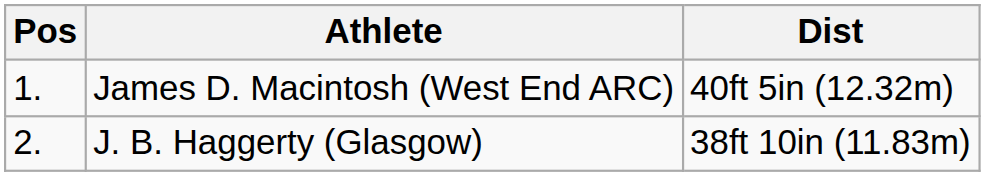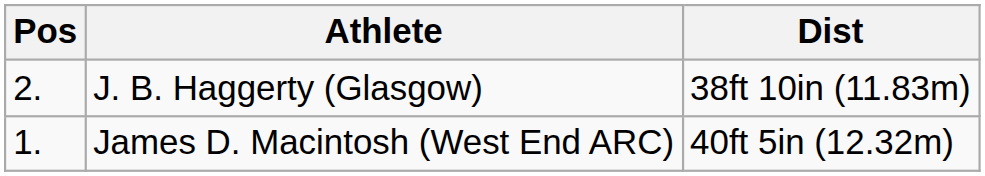rows swapped: James D. Macintosh (West End ARC) <-> J. B. Haggerty (Glasgow)
